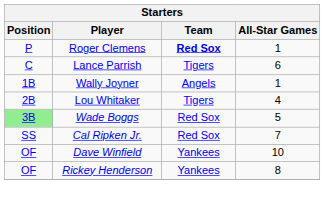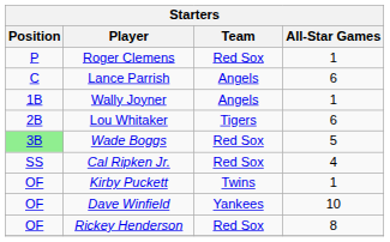Roger Clemens | Team: bold -> normal
Lance Parrish | Team: Tigers -> Angels
Lou Whitaker | All-Star Games: 4 -> 6
Cal Ripken Jr. | All-Star Games: 7 -> 4
+ row: OF | Kirby Puckett | Twins | 1
Rickey Henderson | Team: Yankees -> Red Sox
